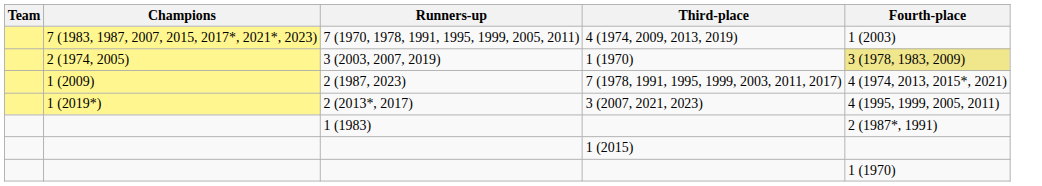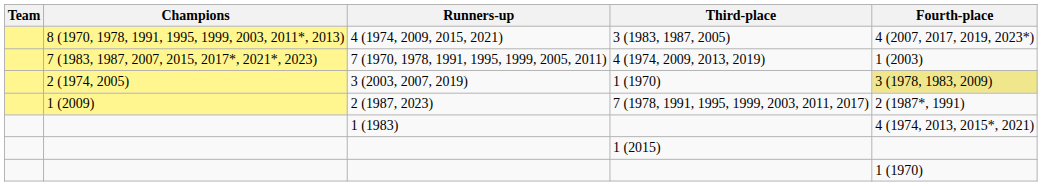+ row: 8 (1970, 1978, 1991, 1995, 1999, 2003, 2011*, 2013) | 4 (1974, 2009, 2015, 2021) | 3 (1983, 1987, 2005) | 4 (2007, 2017, 2019, 2023*)
2 (1987, 2023) | Fourth-place: 4 (1974, 2013, 2015*, 2021) -> 2 (1987*, 1991)
- row: 1 (2019*) | 2 (2013*, 2017) | 3 (2007, 2021, 2023) | 4 (1995, 1999, 2005, 2011)
1 (1983) | Fourth-place: 2 (1987*, 1991) -> 4 (1974, 2013, 2015*, 2021)
